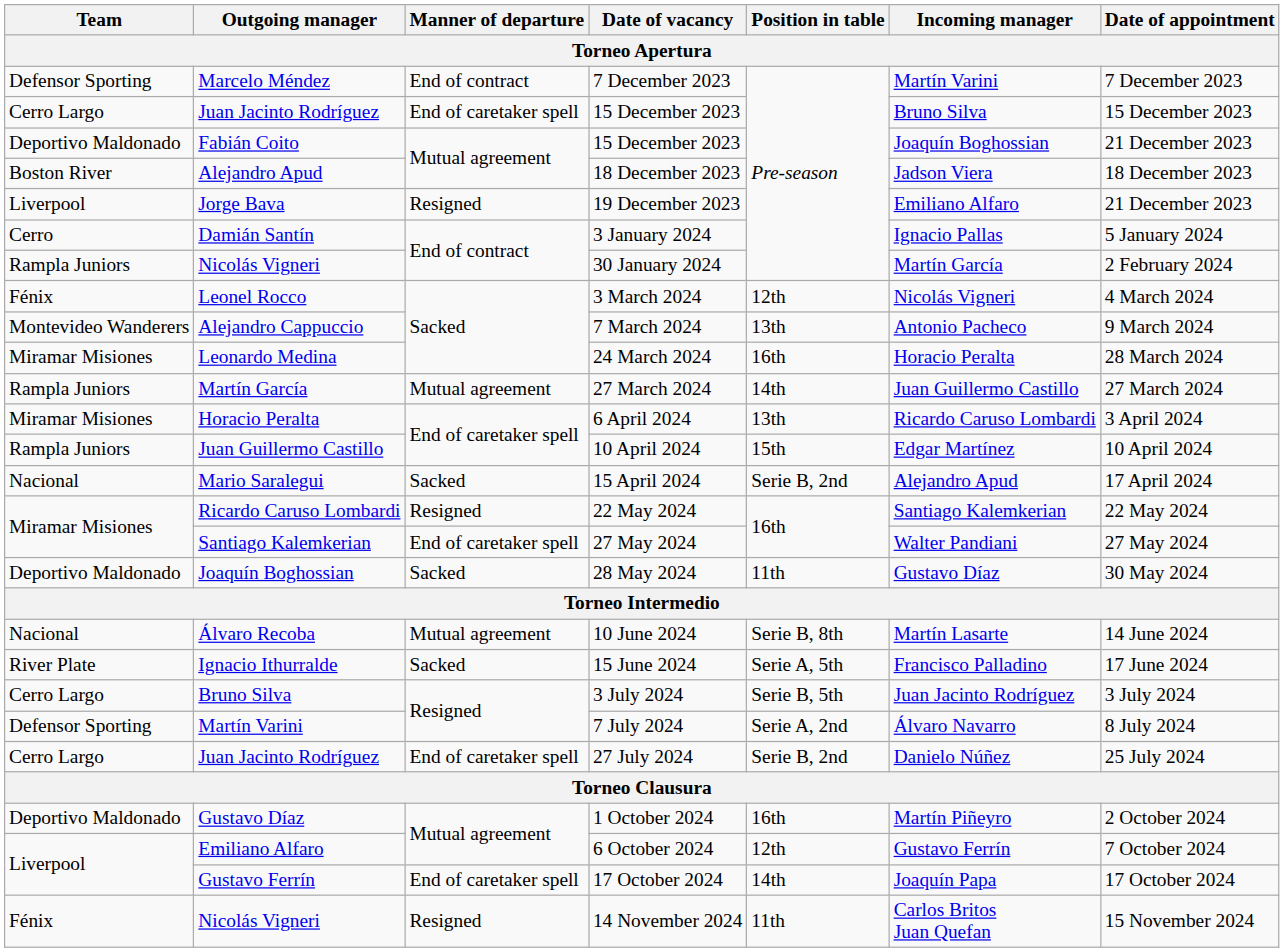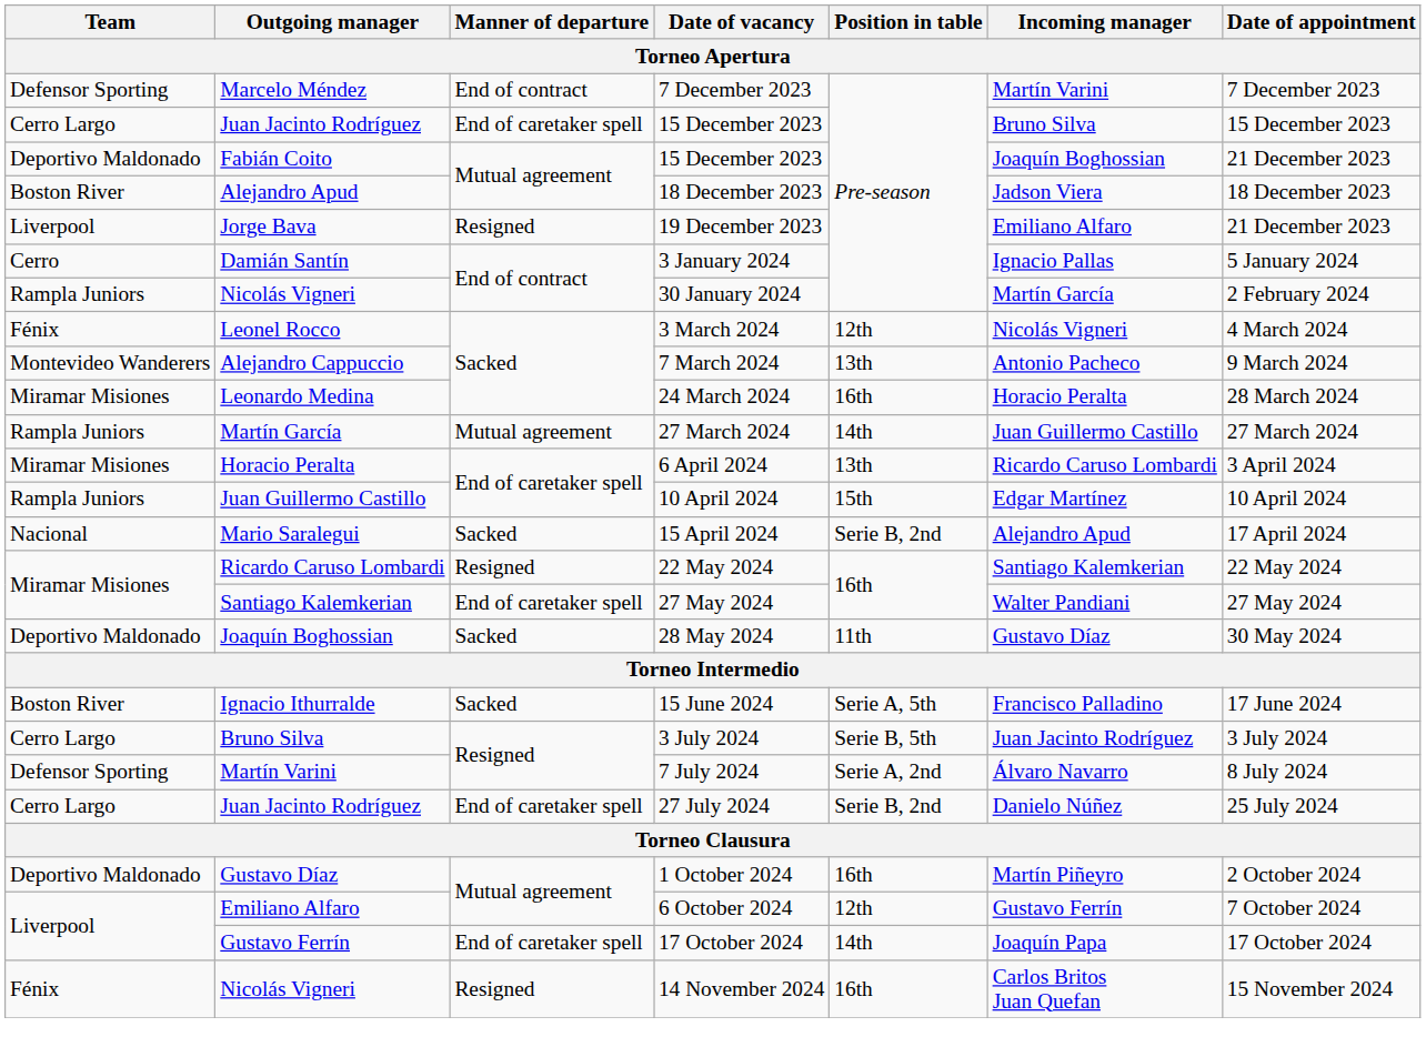- row: Nacional | Álvaro Recoba | Mutual agreement | 10 June 2024 | Serie B, 8th | Martín Lasarte | 14 June 2024
15 June 2024 | Team: River Plate -> Boston River
14 November 2024 | Position in table: 11th -> 16th
